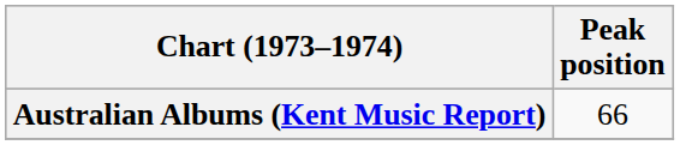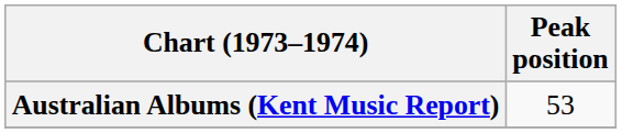Australian Albums (Kent Music Report) | Peak position: 66 -> 53
